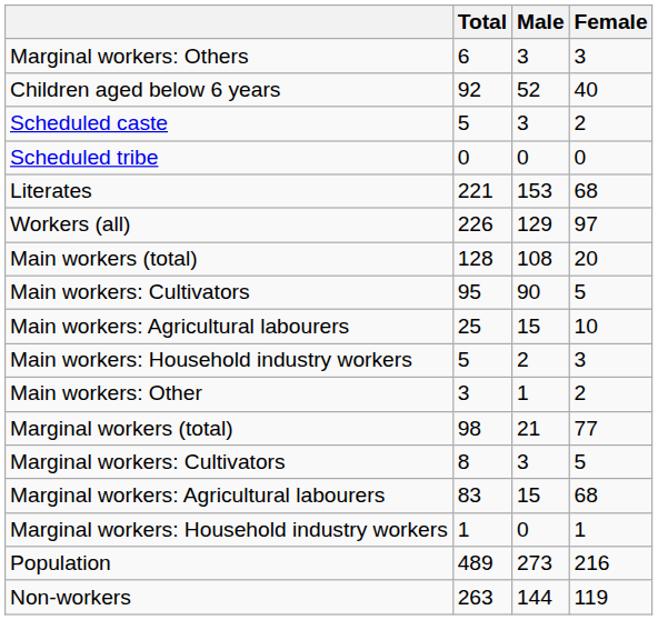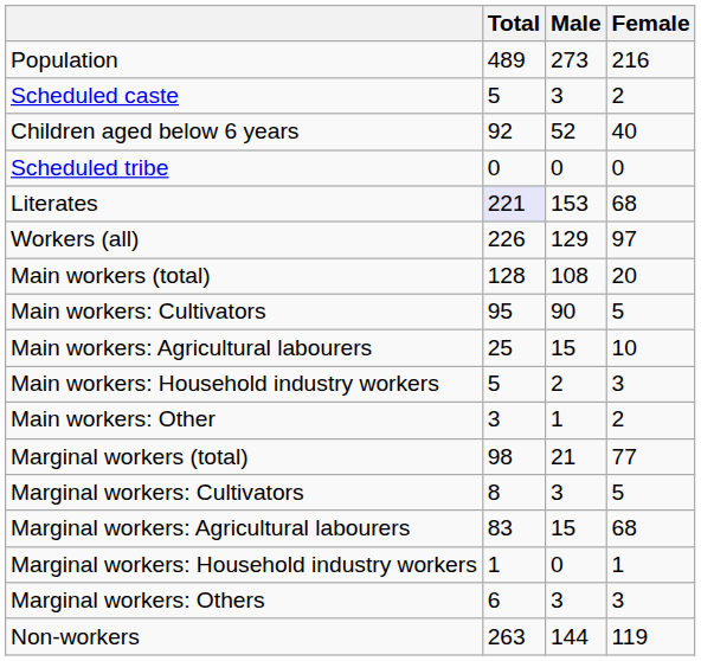rows swapped: Population <-> Marginal workers: Others
rows swapped: Children aged below 6 years <-> Scheduled caste
Literates | Total: no background -> lavender background
